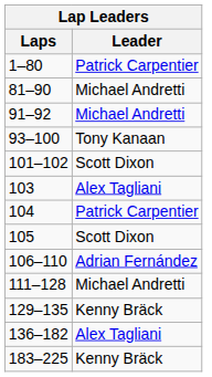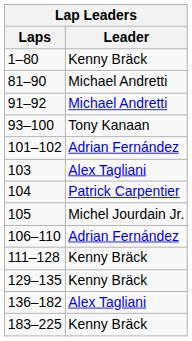1–80 | Leader: Patrick Carpentier -> Kenny Bräck
101–102 | Leader: Scott Dixon -> Adrian Fernández
105 | Leader: Scott Dixon -> Michel Jourdain Jr.
111–128 | Leader: Michael Andretti -> Kenny Bräck
